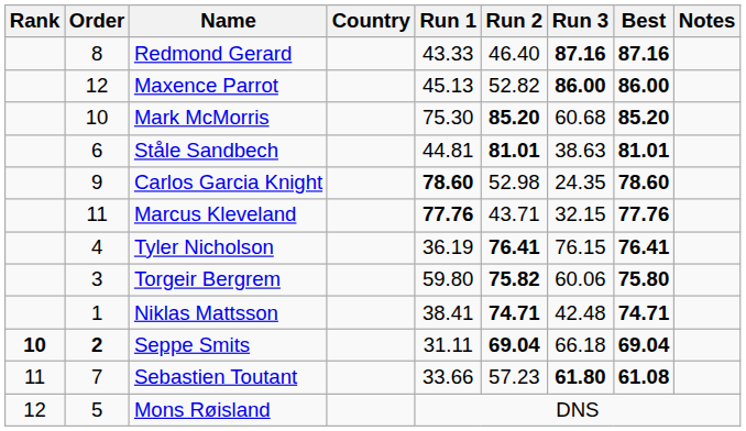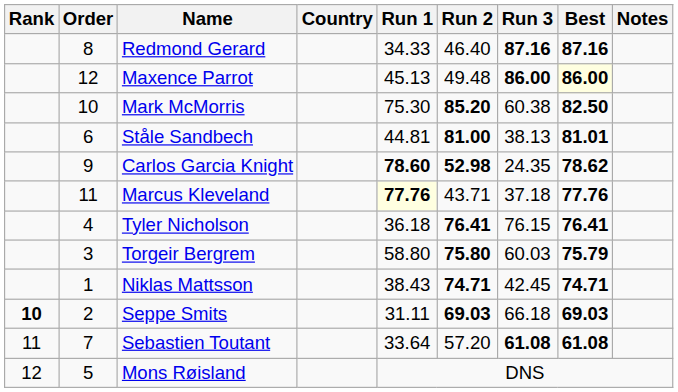Redmond Gerard | Run 1: 43.33 -> 34.33
Maxence Parrot | Run 2: 52.82 -> 49.48
Maxence Parrot | Best: no background -> lightyellow background
Mark McMorris | Run 3: 60.68 -> 60.38
Mark McMorris | Best: 85.20 -> 82.50
Ståle Sandbech | Run 2: 81.01 -> 81.00
Ståle Sandbech | Run 3: 38.63 -> 38.13
Carlos Garcia Knight | Run 2: normal -> bold
Carlos Garcia Knight | Best: 78.60 -> 78.62
Marcus Kleveland | Run 1: no background -> lightyellow background
Marcus Kleveland | Run 3: 32.15 -> 37.18
Tyler Nicholson | Run 1: 36.19 -> 36.18
Torgeir Bergrem | Run 1: 59.80 -> 58.80
Torgeir Bergrem | Run 2: 75.82 -> 75.80
Torgeir Bergrem | Run 3: 60.06 -> 60.03
Torgeir Bergrem | Best: 75.80 -> 75.79
Niklas Mattsson | Run 1: 38.41 -> 38.43
Niklas Mattsson | Run 3: 42.48 -> 42.45
Seppe Smits | Order: bold -> normal
Seppe Smits | Run 2: 69.04 -> 69.03
Seppe Smits | Best: 69.04 -> 69.03
Sebastien Toutant | Run 1: 33.66 -> 33.64
Sebastien Toutant | Run 2: 57.23 -> 57.20
Sebastien Toutant | Run 3: 61.80 -> 61.08
